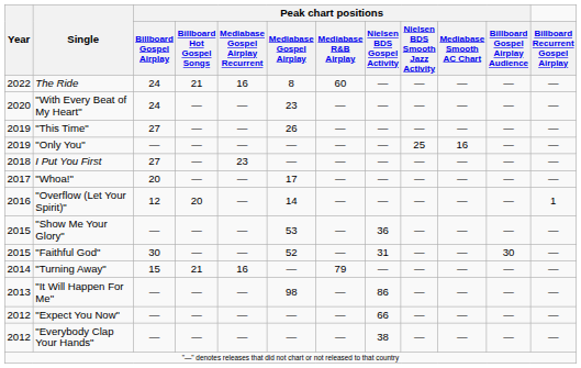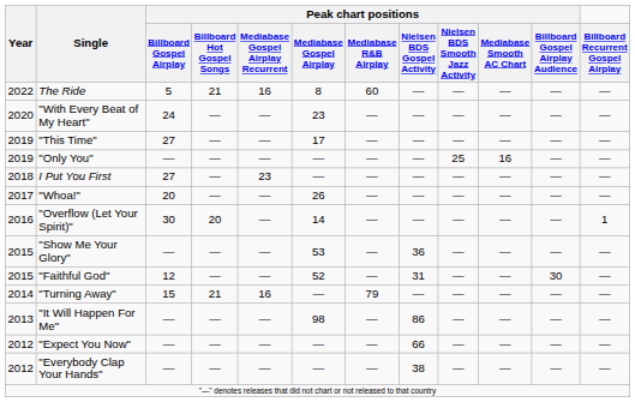The Ride | Peak chart positions / Billboard Gospel Airplay: 24 -> 5
"This Time" | Peak chart positions / Mediabase Gospel Airplay: 26 -> 17
"Whoa!" | Peak chart positions / Mediabase Gospel Airplay: 17 -> 26
"Overflow (Let Your Spirit)" | Peak chart positions / Billboard Gospel Airplay: 12 -> 30
"Faithful God" | Peak chart positions / Billboard Gospel Airplay: 30 -> 12
